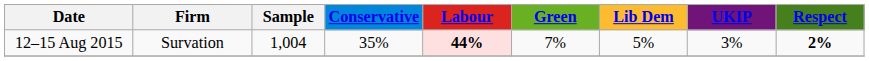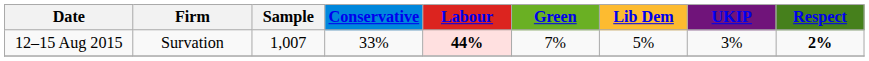12–15 Aug 2015 | Sample: 1,004 -> 1,007
12–15 Aug 2015 | Conservative: 35% -> 33%
